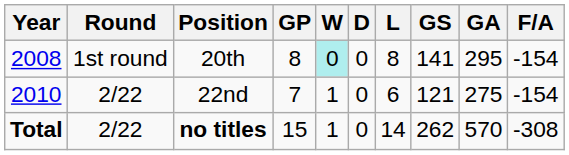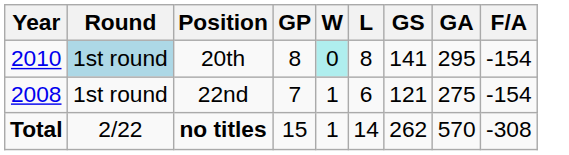- column: D | 0 | 0 | 0
20th | Year: 2008 -> 2010
20th | Round: no background -> lightblue background
22nd | Year: 2010 -> 2008
22nd | Round: 2/22 -> 1st round
